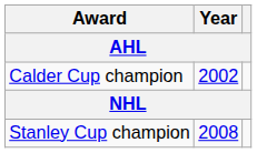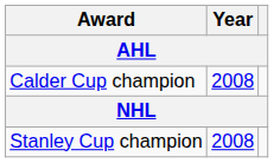Calder Cup champion | Year: 2002 -> 2008
